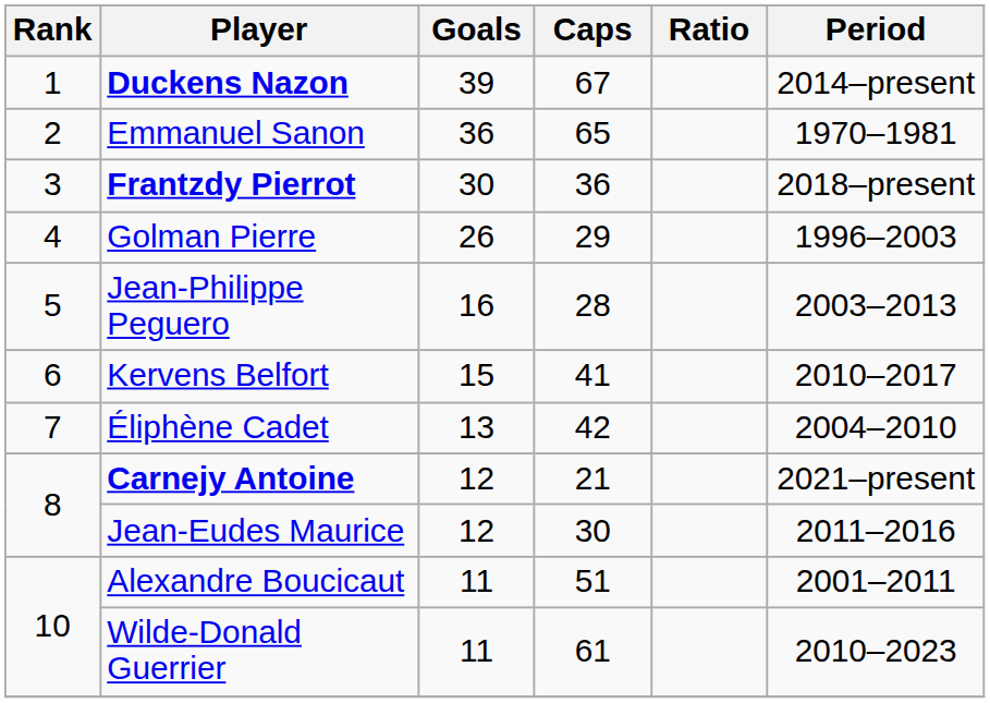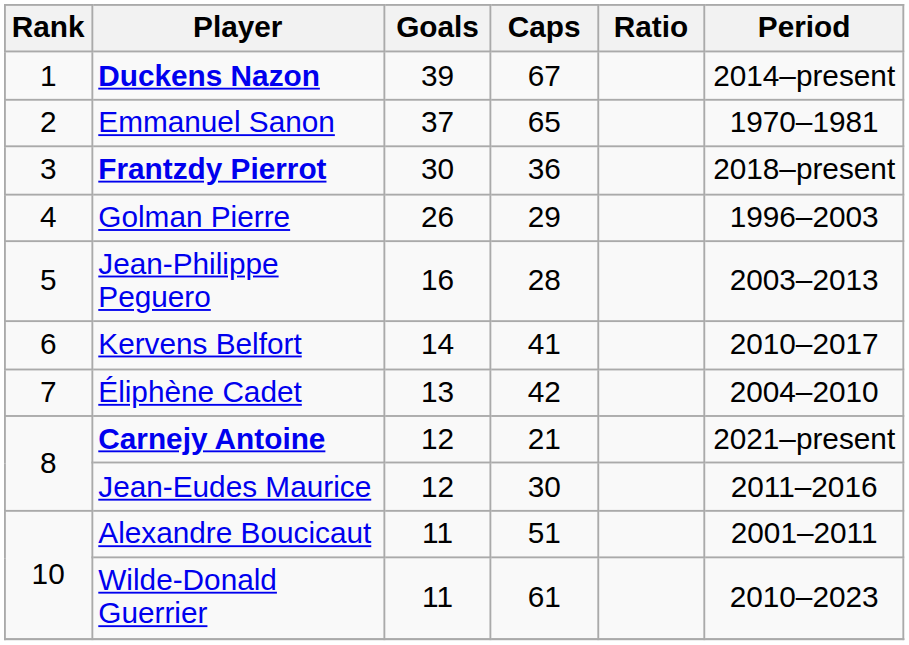Emmanuel Sanon | Goals: 36 -> 37
Kervens Belfort | Goals: 15 -> 14
